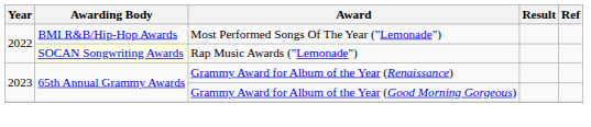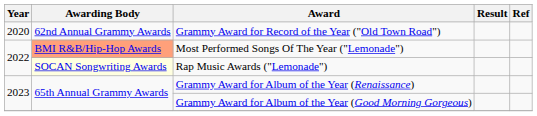+ row: 2020 | 62nd Annual Grammy Awards | Grammy Award for Record of the Year ("Old Town Road")
Most Performed Songs Of The Year ("Lemonade") | Awarding Body: no background -> lightsalmon background
